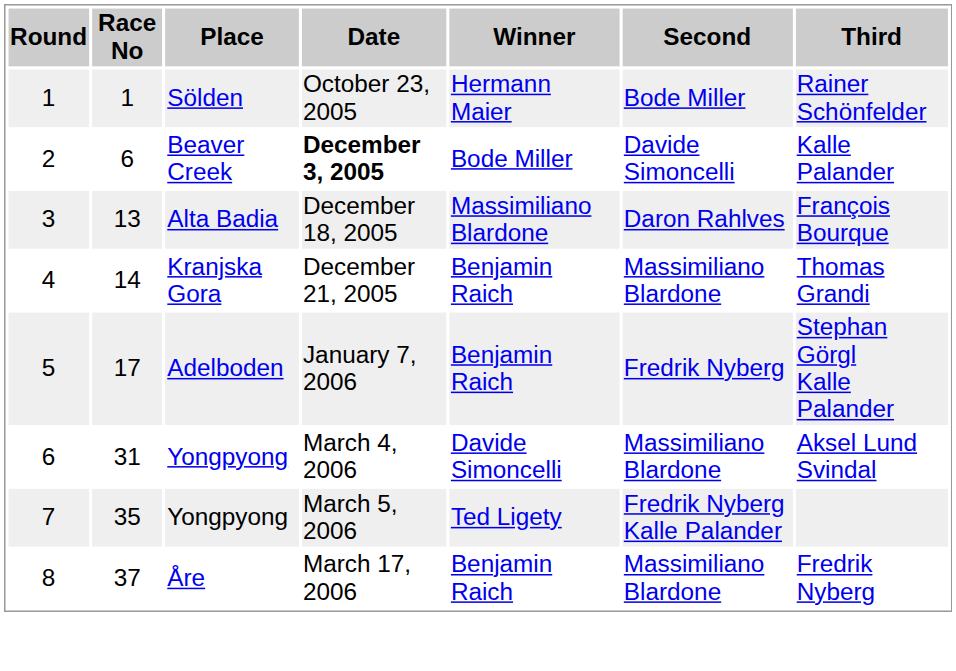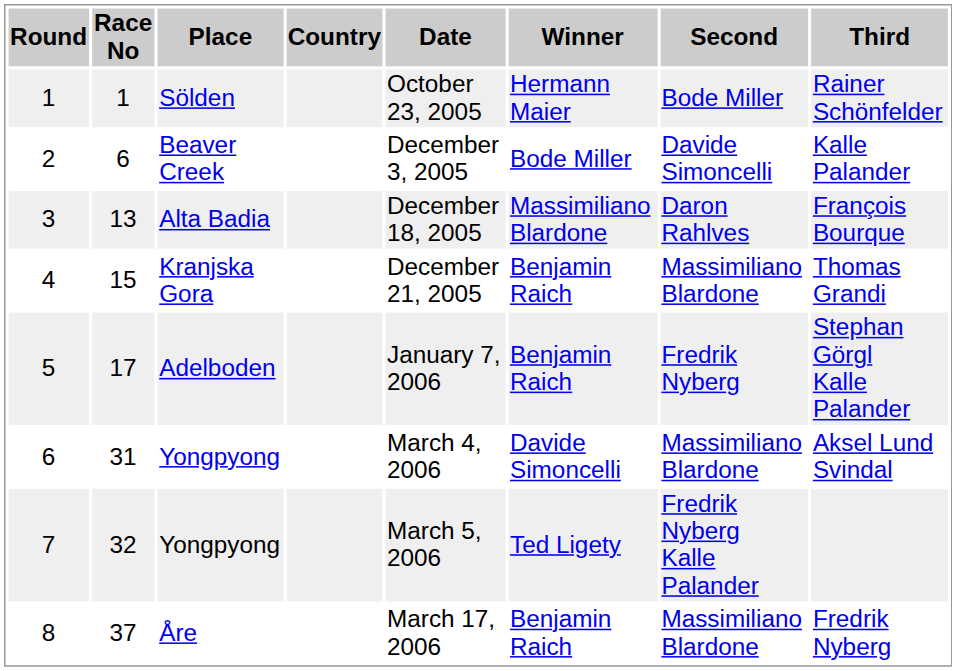+ column: Country
2 | Date: bold -> normal
4 | Race No: 14 -> 15
7 | Race No: 35 -> 32
